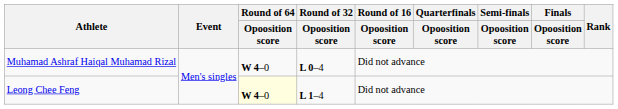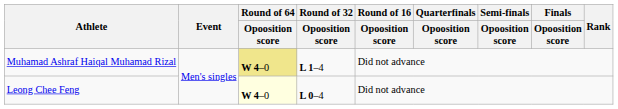Muhamad Ashraf Haiqal Muhamad Rizal | Round of 64 / Opoosition score: no background -> khaki background
Muhamad Ashraf Haiqal Muhamad Rizal | Round of 32 / Opoosition score: L 0–4 -> L 1–4
Leong Chee Feng | Round of 32 / Opoosition score: L 1–4 -> L 0–4
